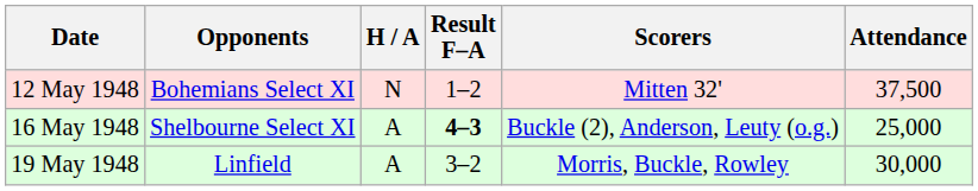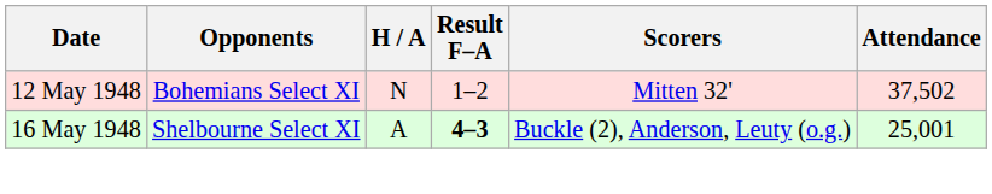12 May 1948 | Attendance: 37,500 -> 37,502
16 May 1948 | Attendance: 25,000 -> 25,001
- row: 19 May 1948 | Linfield | A | 3–2 | Morris, Buckle, Rowley | 30,000
